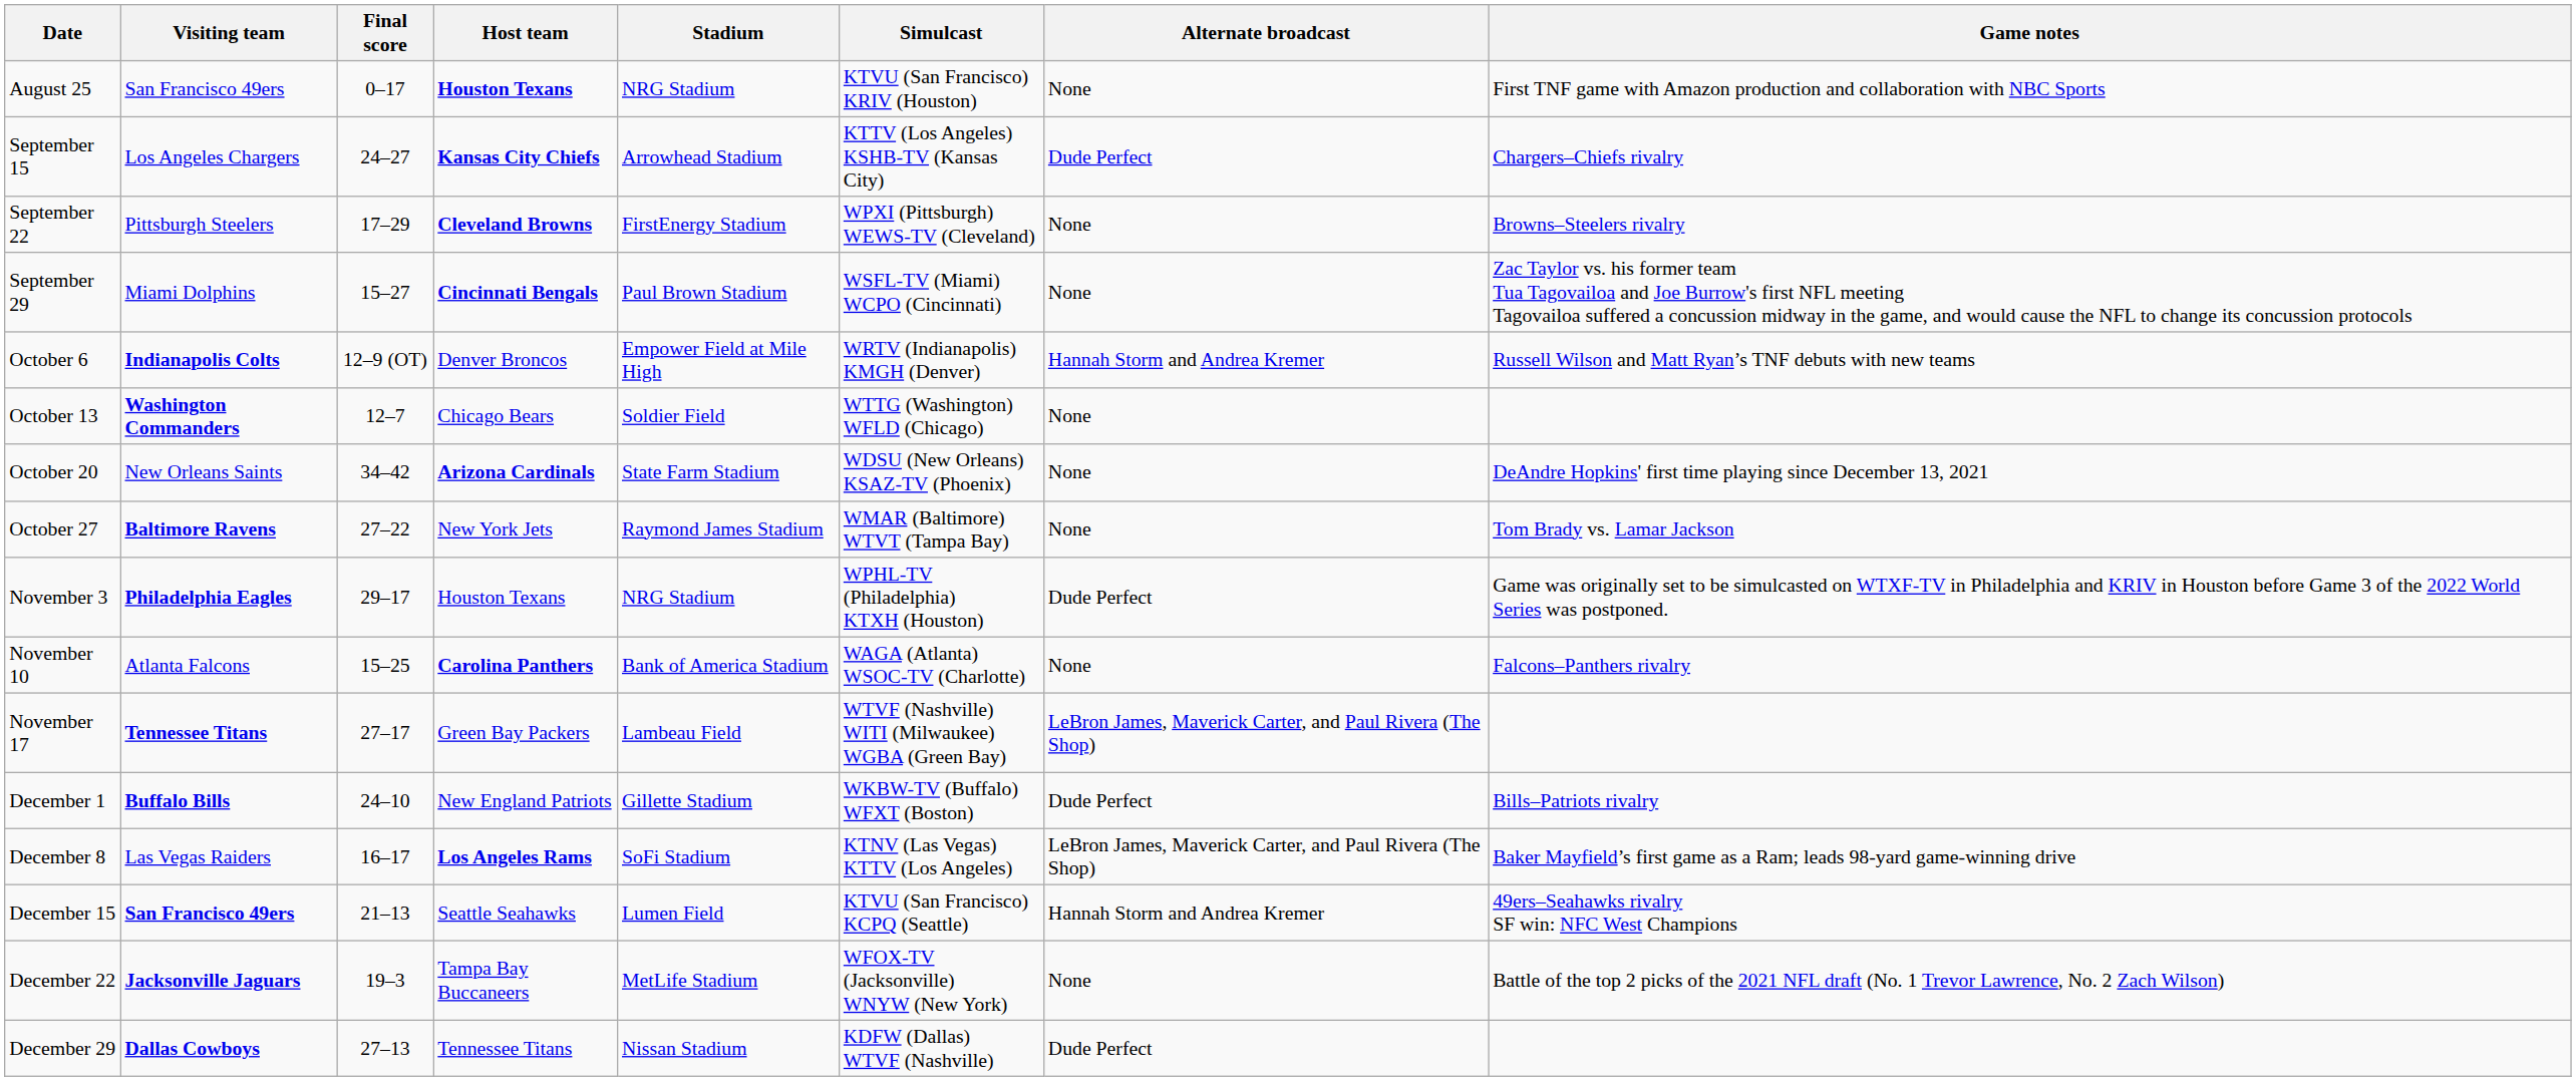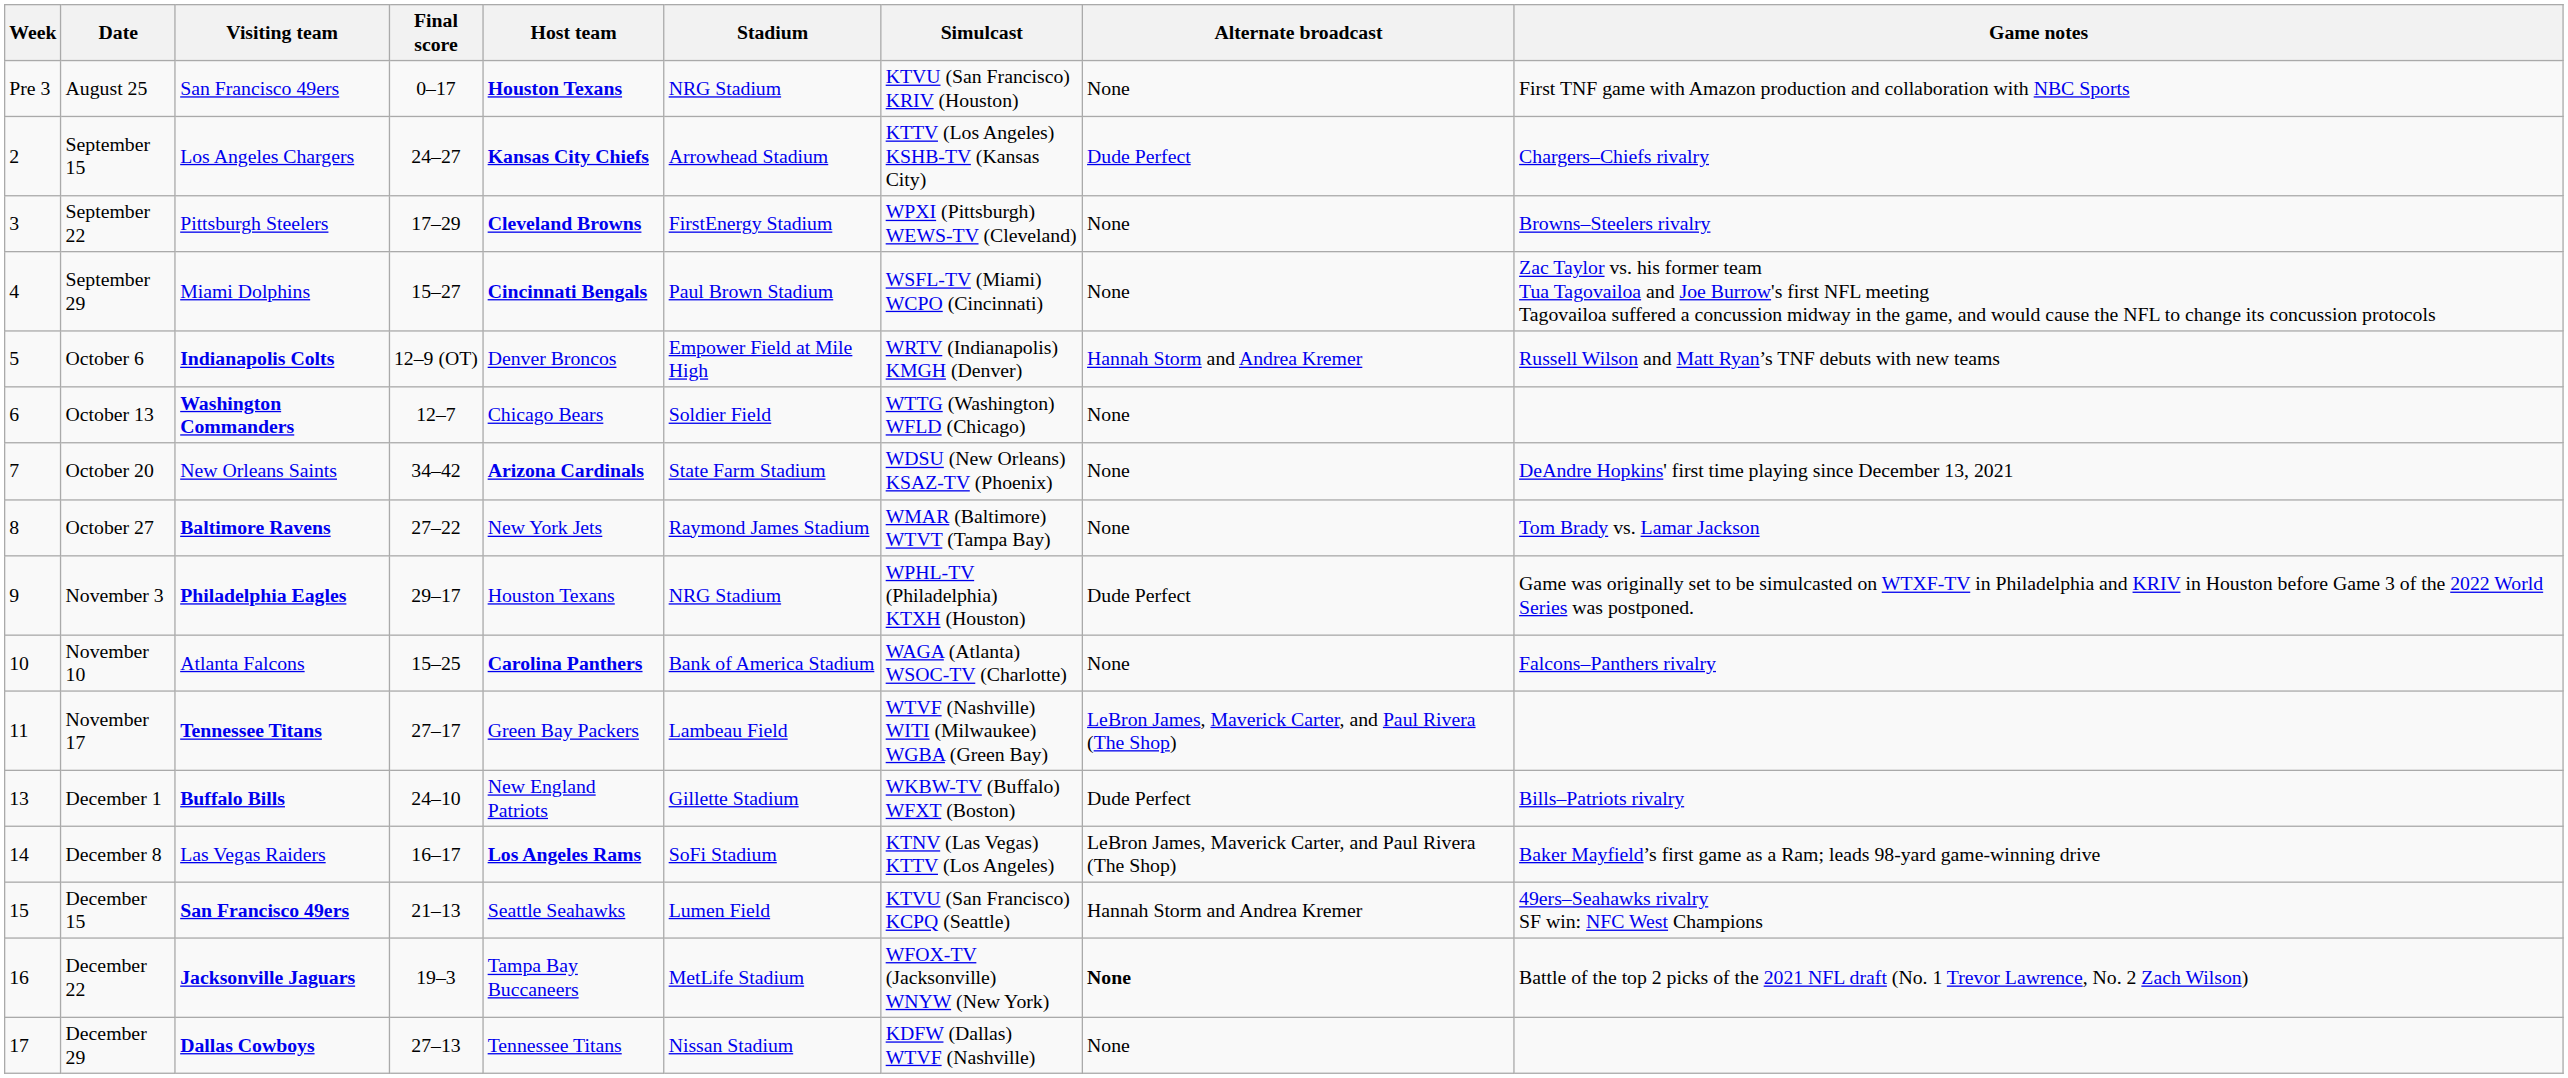+ column: Week | Pre 3 | 2 | 3 | 4 | 5 | 6 | 7 | 8 | 9 | 10 | 11 | 13 | 14 | 15 | 16 | 17
December 22 | Alternate broadcast: normal -> bold
December 29 | Alternate broadcast: Dude Perfect -> None
